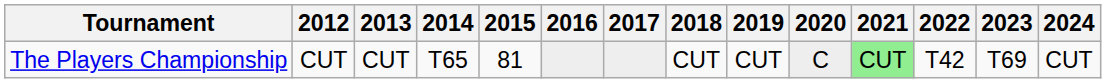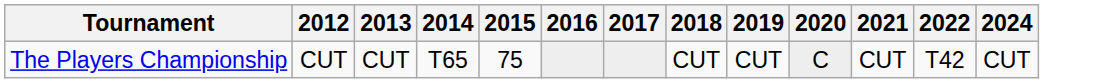- column: 2023 | T69
The Players Championship | 2015: 81 -> 75
The Players Championship | 2021: lightgreen background -> no background
